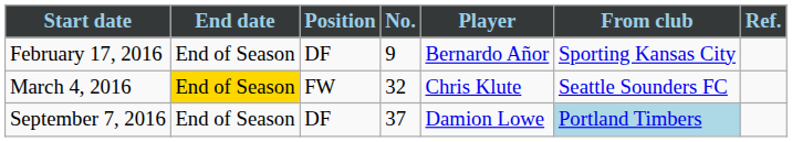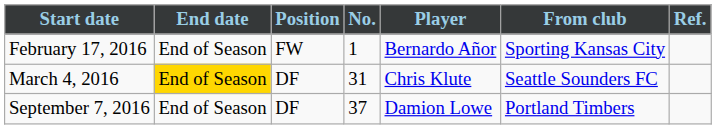February 17, 2016 | Position: DF -> FW
February 17, 2016 | No.: 9 -> 1
March 4, 2016 | Position: FW -> DF
March 4, 2016 | No.: 32 -> 31
September 7, 2016 | From club: lightblue background -> no background
